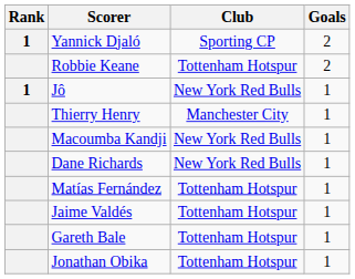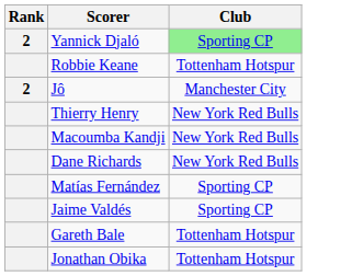- column: Goals | 2 | 2 | 1 | 1 | 1 | 1 | 1 | 1 | 1 | 1
Yannick Djaló | Rank: 1 -> 2
Yannick Djaló | Club: no background -> lightgreen background
Jô | Rank: 1 -> 2
Jô | Club: New York Red Bulls -> Manchester City
Thierry Henry | Club: Manchester City -> New York Red Bulls
Matías Fernández | Club: Tottenham Hotspur -> Sporting CP
Jaime Valdés | Club: Tottenham Hotspur -> Sporting CP
